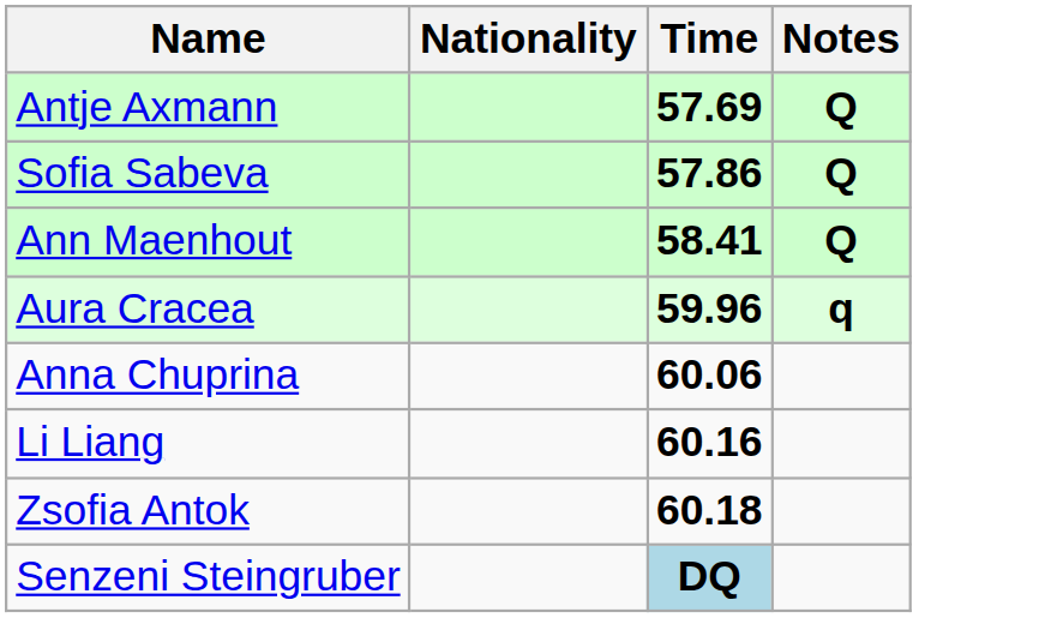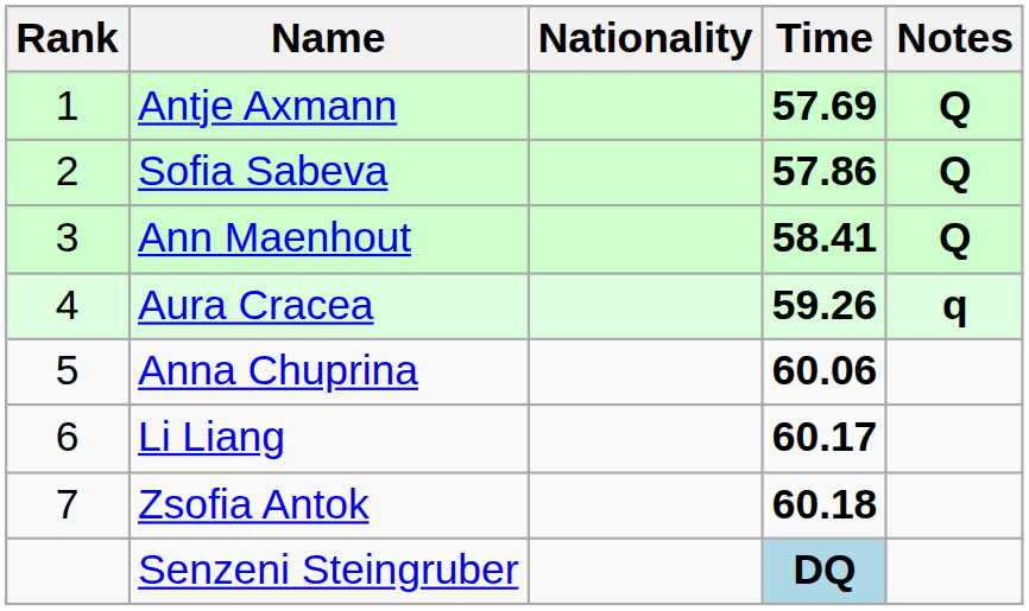+ column: Rank | 1 | 2 | 3 | 4 | 5 | 6 | 7
Aura Cracea | Time: 59.96 -> 59.26
Li Liang | Time: 60.16 -> 60.17
